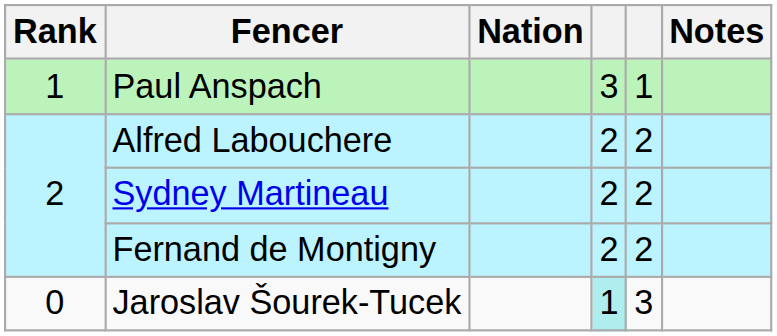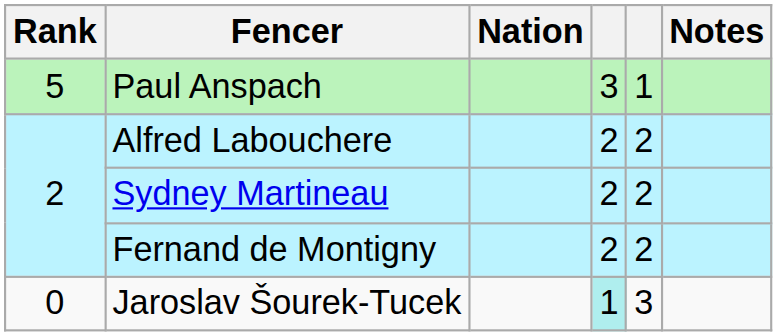Paul Anspach | Rank: 1 -> 5
